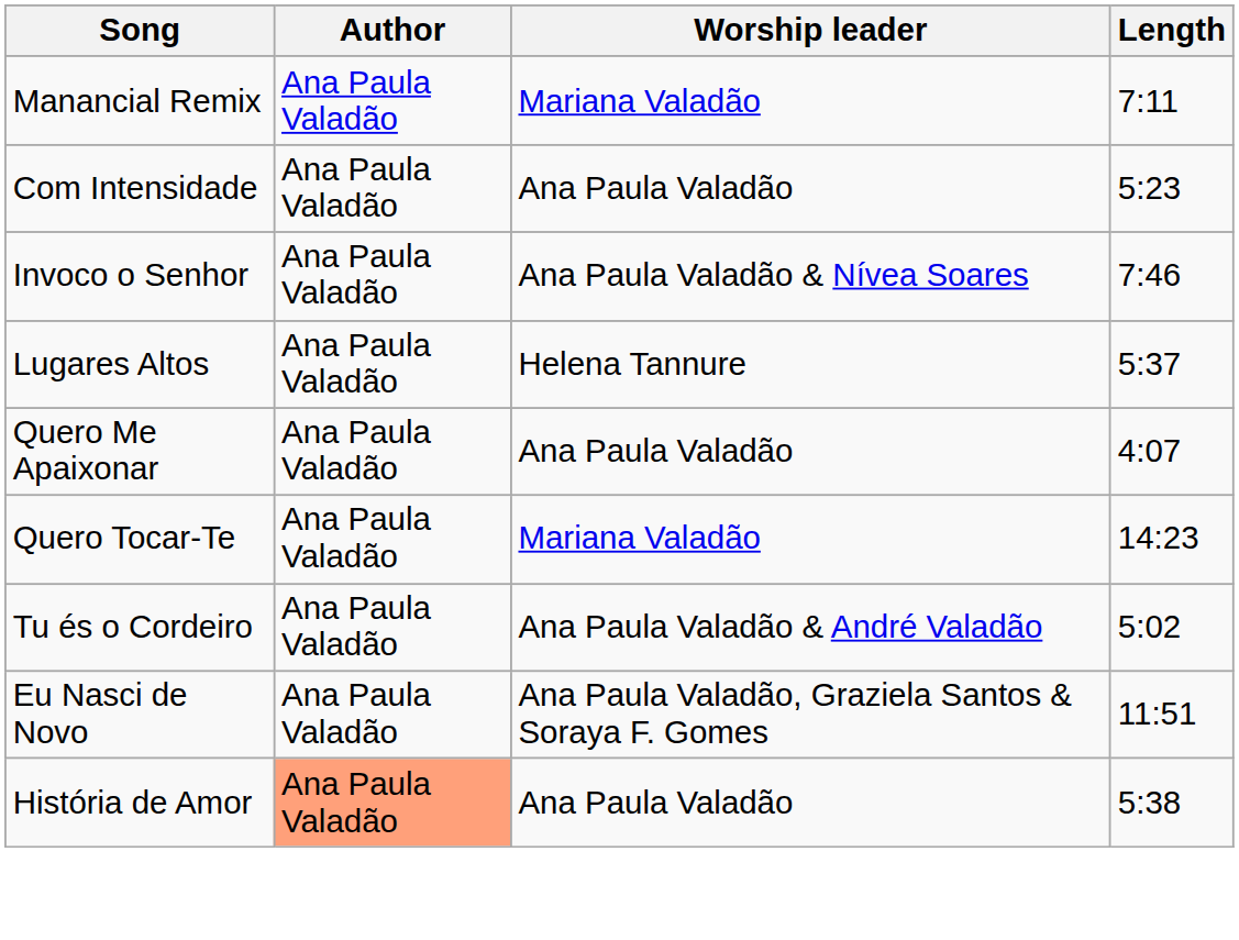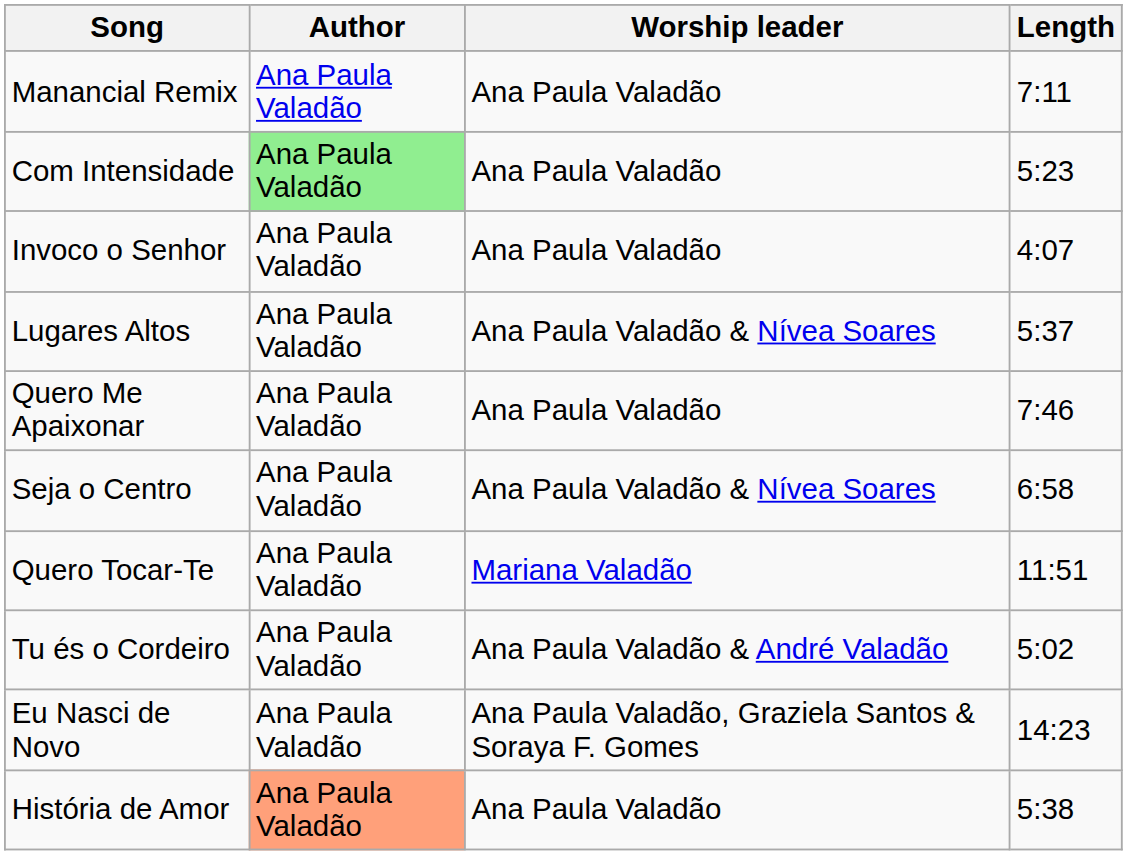Manancial Remix | Worship leader: Mariana Valadão -> Ana Paula Valadão
Com Intensidade | Author: no background -> lightgreen background
Invoco o Senhor | Worship leader: Ana Paula Valadão & Nívea Soares -> Ana Paula Valadão
Invoco o Senhor | Length: 7:46 -> 4:07
Lugares Altos | Worship leader: Helena Tannure -> Ana Paula Valadão & Nívea Soares
Quero Me Apaixonar | Length: 4:07 -> 7:46
+ row: Seja o Centro | Ana Paula Valadão | Ana Paula Valadão & Nívea Soares | 6:58
Quero Tocar-Te | Length: 14:23 -> 11:51
Eu Nasci de Novo | Length: 11:51 -> 14:23
